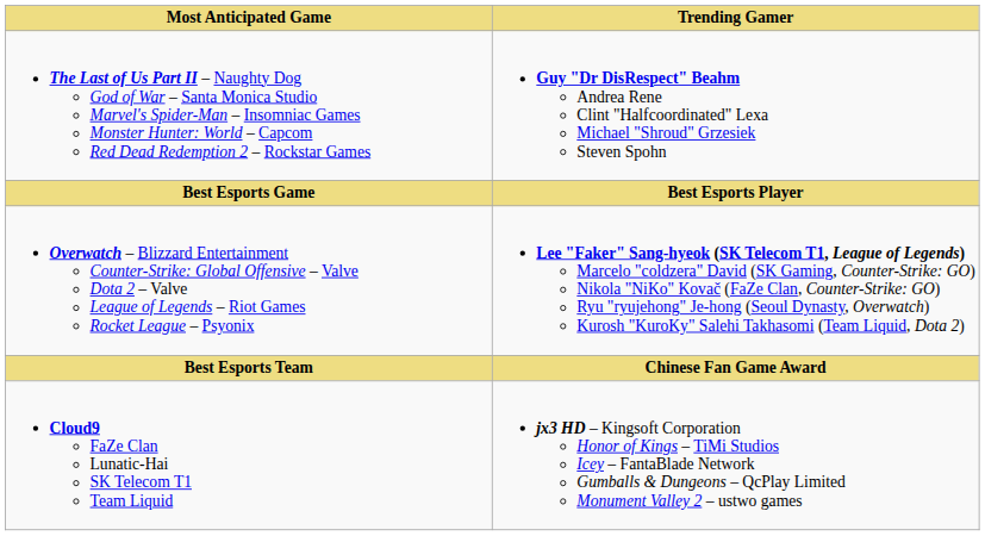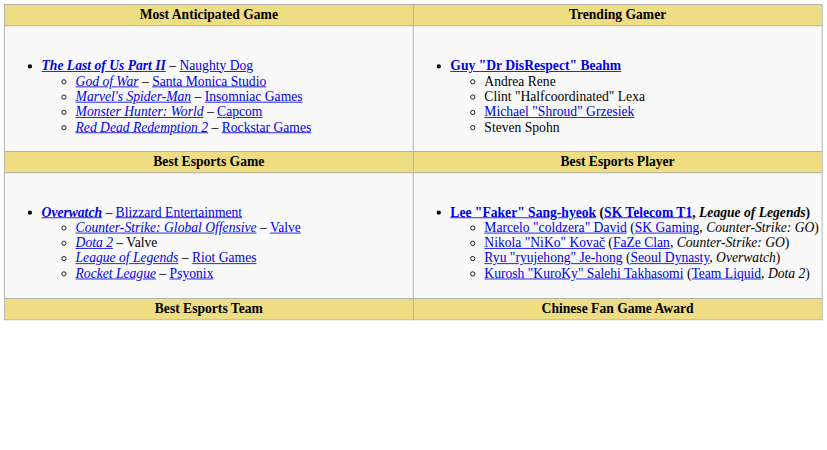- row: Cloud9 FaZe Clan Lunatic-Hai SK Telecom T1 Team Liquid | jx3 HD – Kingsoft Corporation Honor of Kings – TiMi Studios Icey – FantaBlade Network Gumballs & Dungeons – QcPlay Limited Monument Valley 2 – ustwo games
